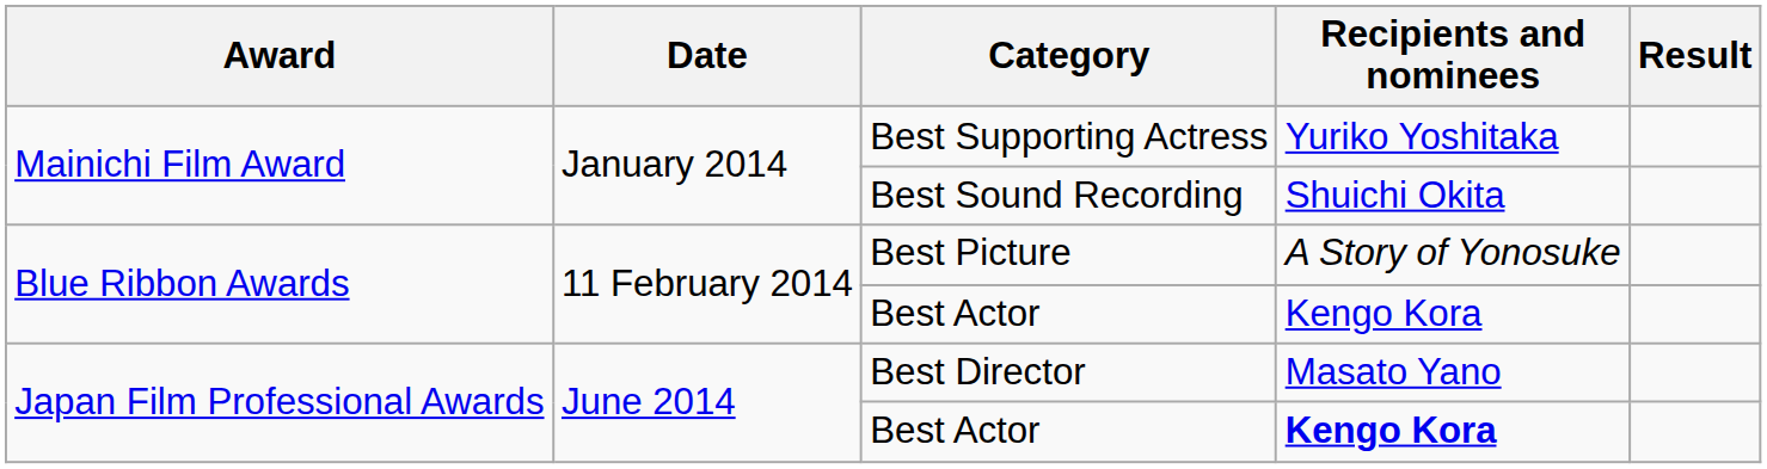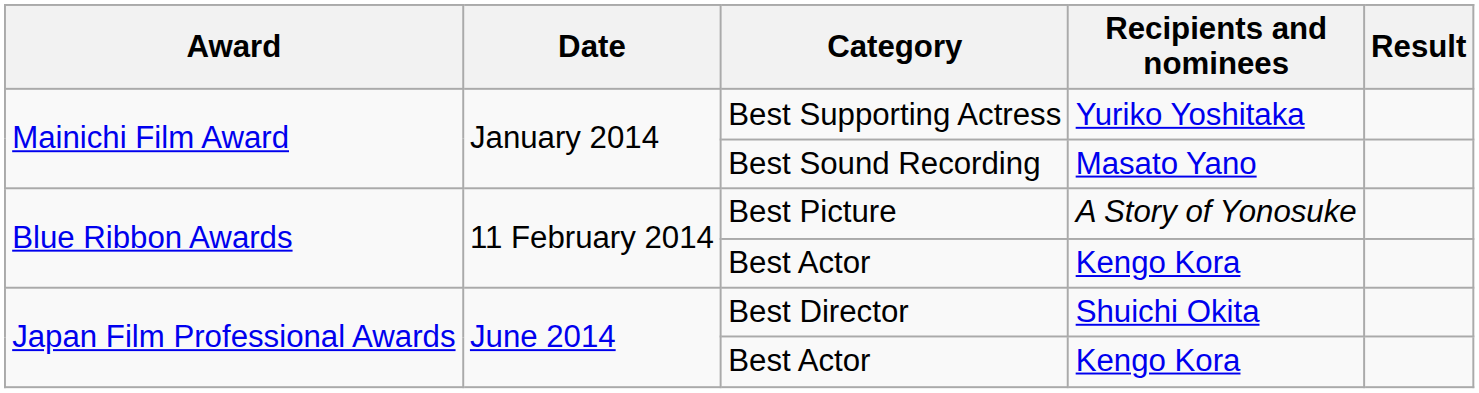Best Sound Recording | Recipients and nominees: Shuichi Okita -> Masato Yano
Best Director | Recipients and nominees: Masato Yano -> Shuichi Okita
Japan Film Professional Awards / Best Actor | Recipients and nominees: bold -> normal
